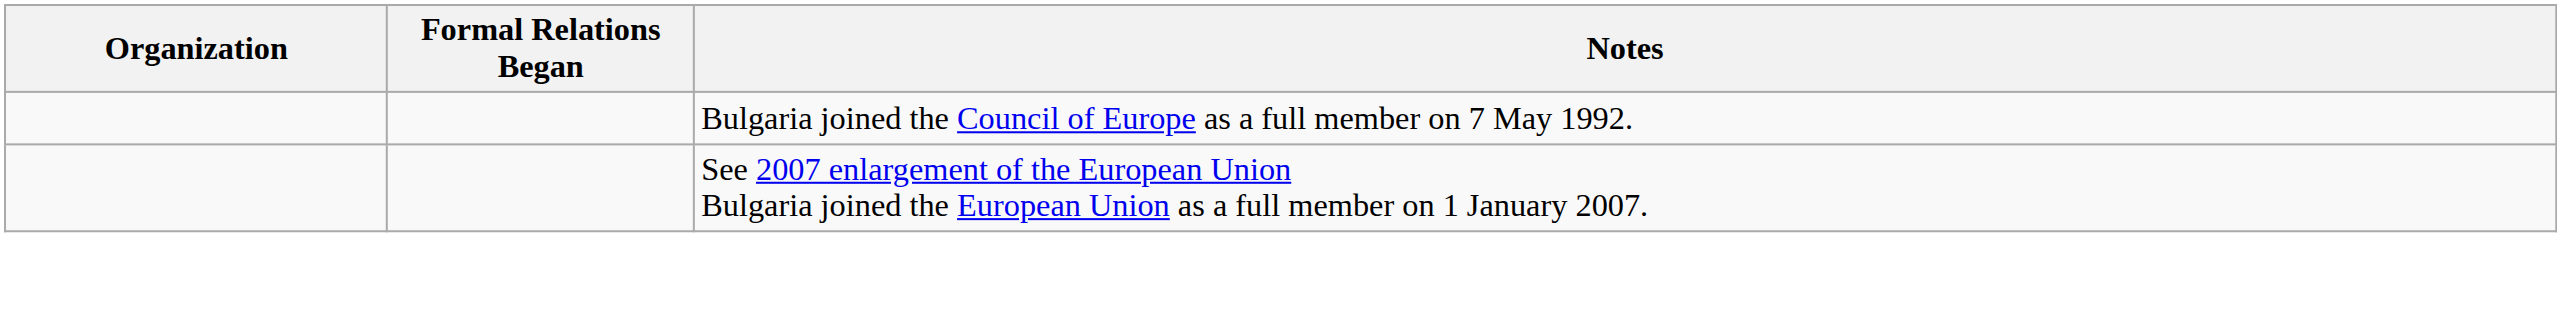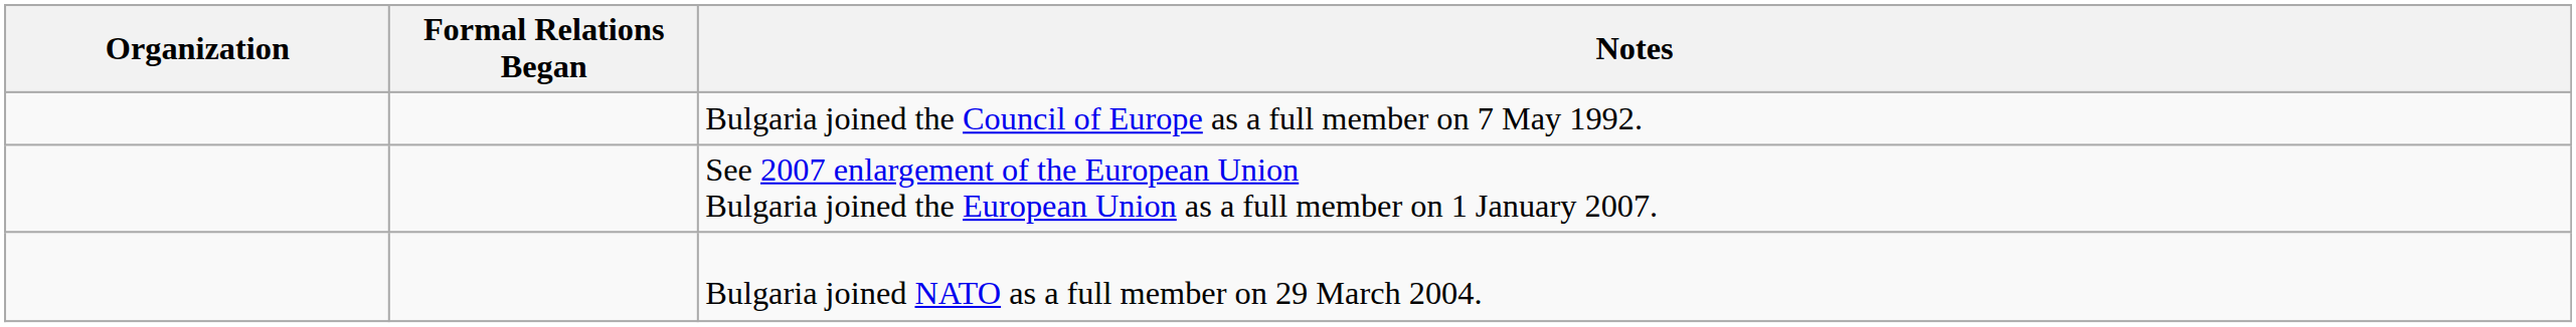+ row: Bulgaria joined NATO as a full member on 29 March 2004.
